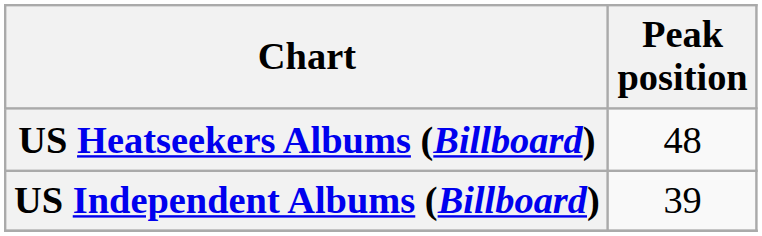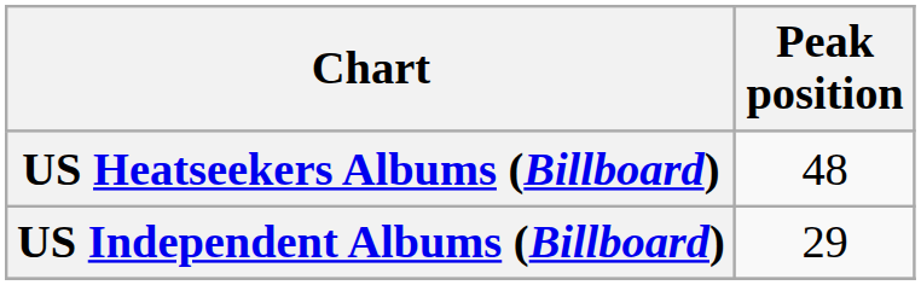US Independent Albums (Billboard) | Peak position: 39 -> 29
